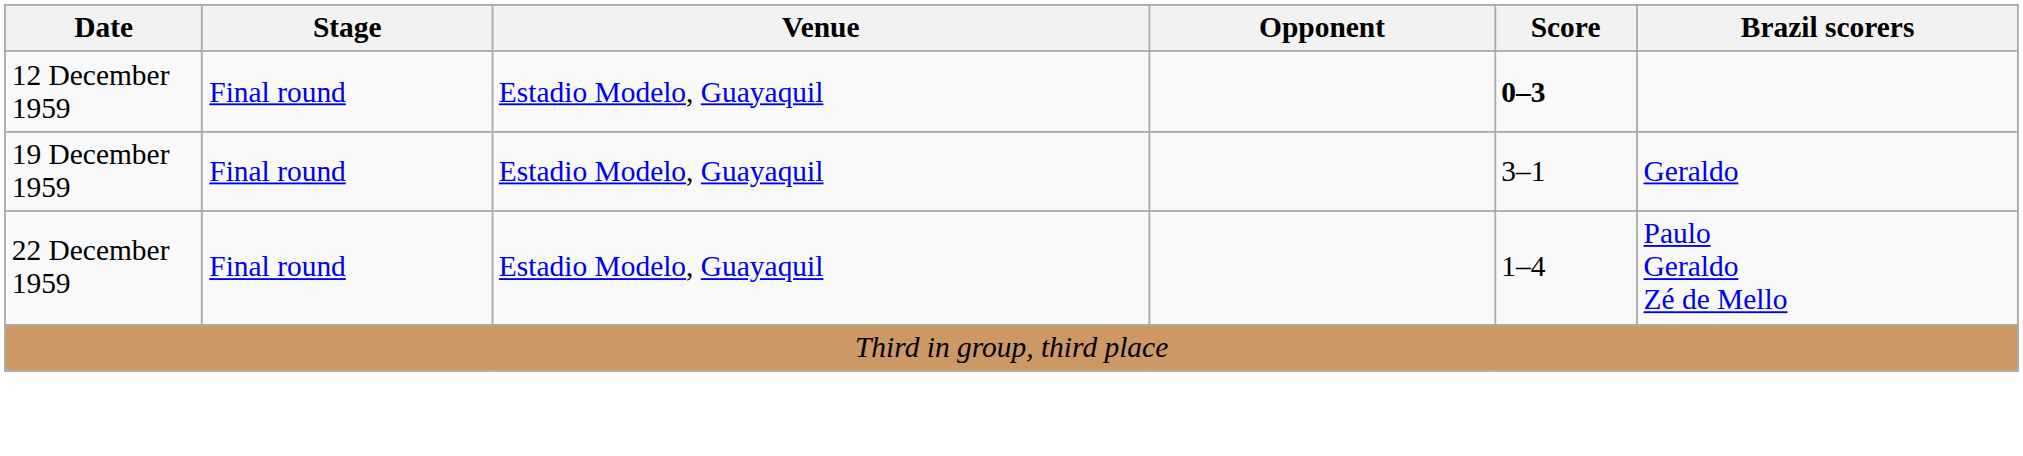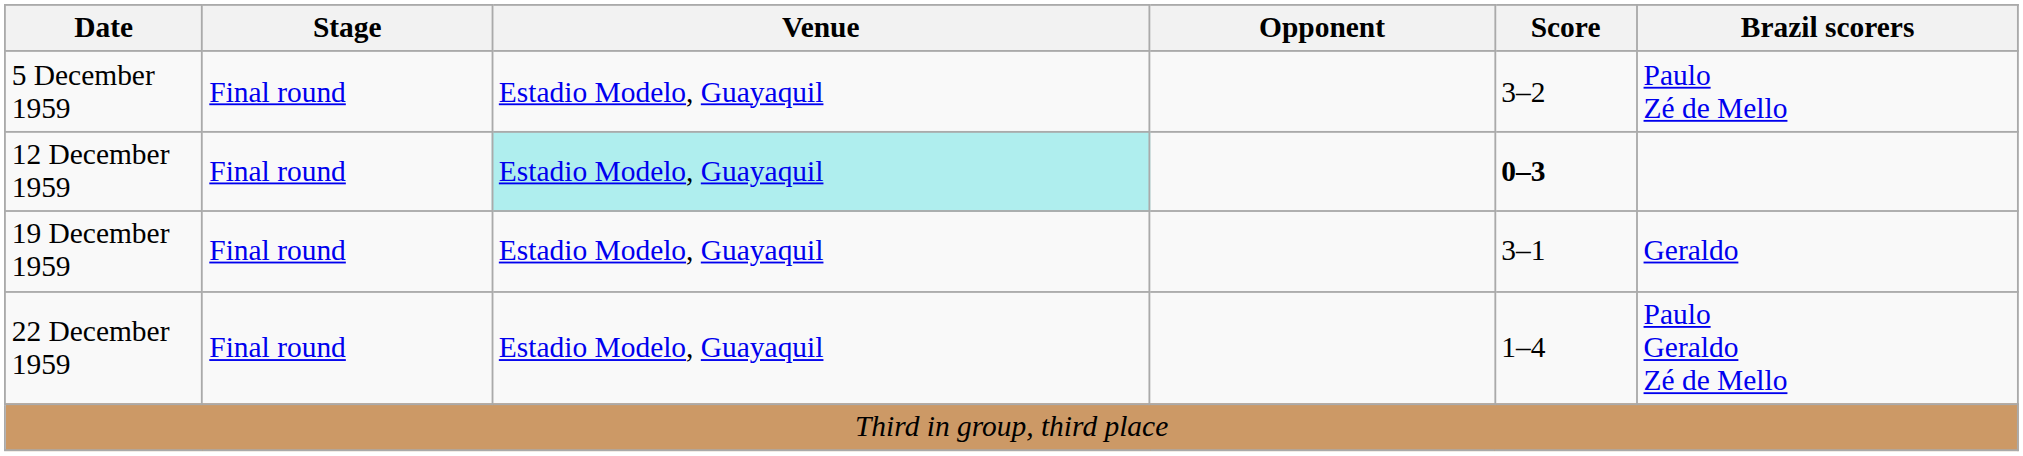+ row: 5 December 1959 | Final round | Estadio Modelo, Guayaquil | 3–2 | Paulo Zé de Mello
12 December 1959 | Venue: no background -> paleturquoise background
